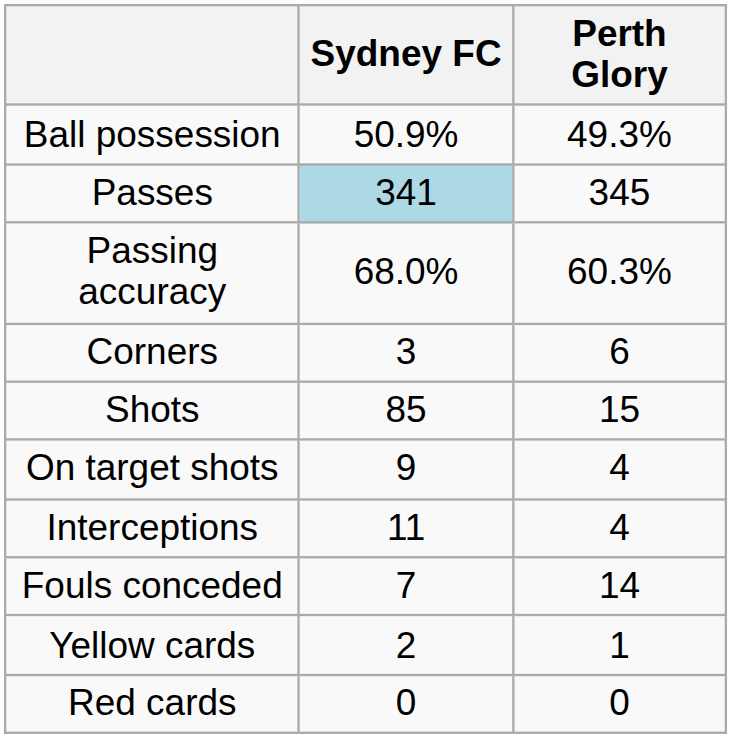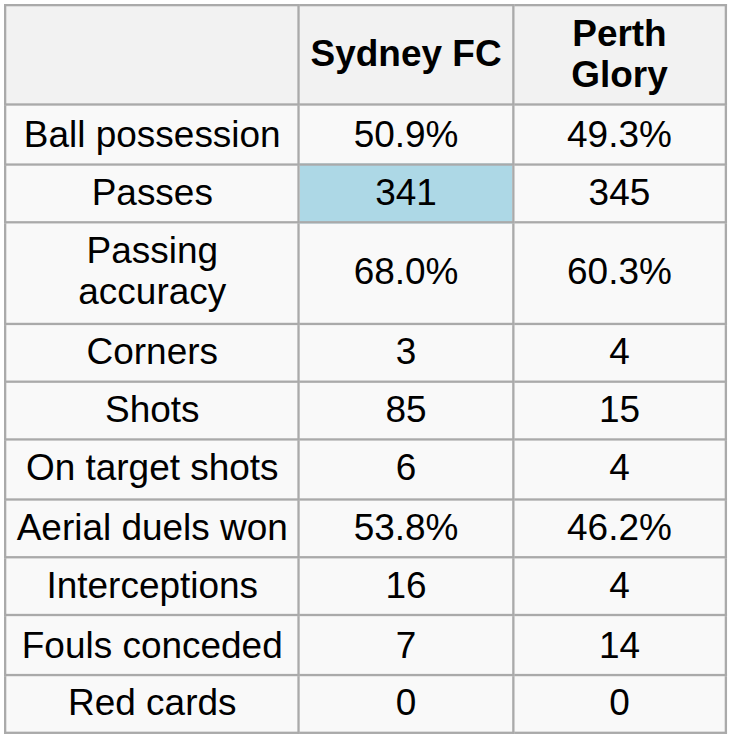Corners | Perth Glory: 6 -> 4
On target shots | Sydney FC: 9 -> 6
+ row: Aerial duels won | 53.8% | 46.2%
Interceptions | Sydney FC: 11 -> 16
- row: Yellow cards | 2 | 1
